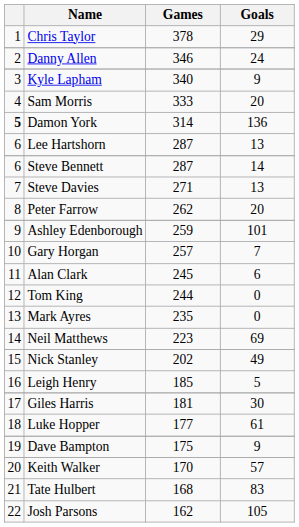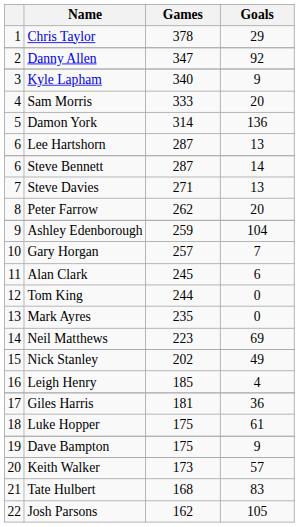Danny Allen | Games: 346 -> 347
Danny Allen | Goals: 24 -> 92
Damon York | column 1: bold -> normal
Ashley Edenborough | Goals: 101 -> 104
Leigh Henry | Goals: 5 -> 4
Giles Harris | Goals: 30 -> 36
Luke Hopper | Games: 177 -> 175
Keith Walker | Games: 170 -> 173
